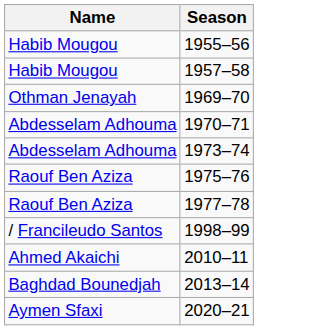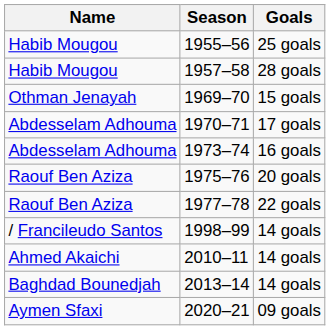+ column: Goals | 25 goals | 28 goals | 15 goals | 17 goals | 16 goals | 20 goals | 22 goals | 14 goals | 14 goals | 14 goals | 09 goals
